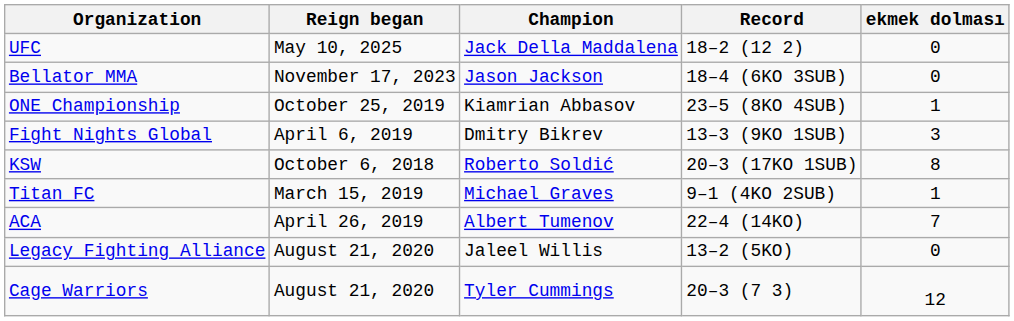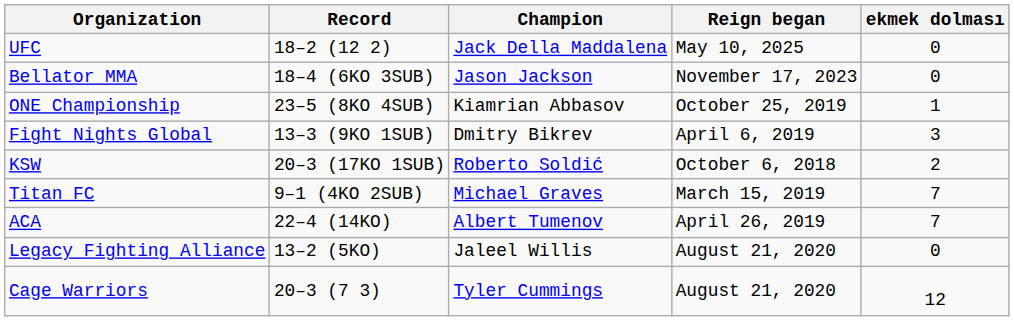columns swapped: Reign began <-> Record
KSW | ekmek dolması: 8 -> 2
Titan FC | ekmek dolması: 1 -> 7
